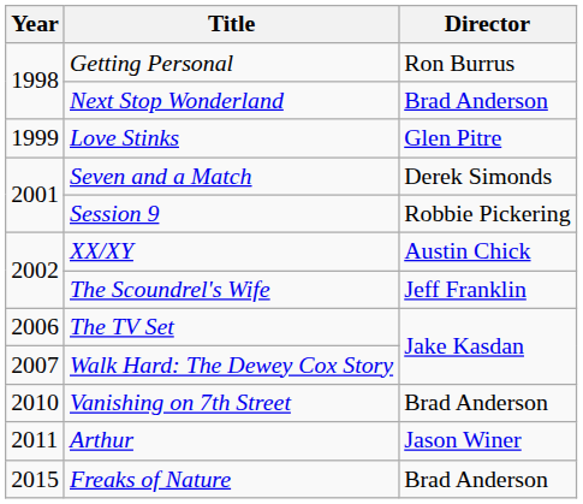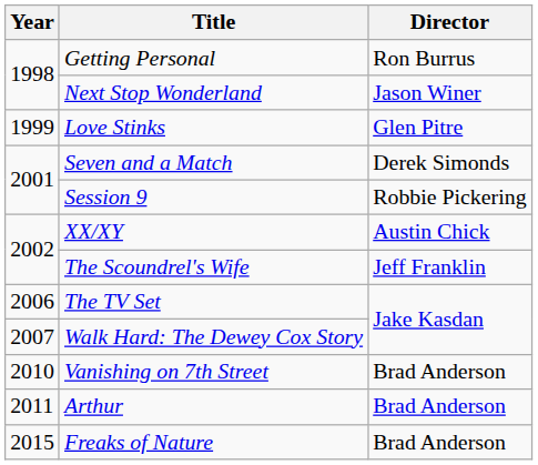Next Stop Wonderland | Director: Brad Anderson -> Jason Winer
Arthur | Director: Jason Winer -> Brad Anderson
